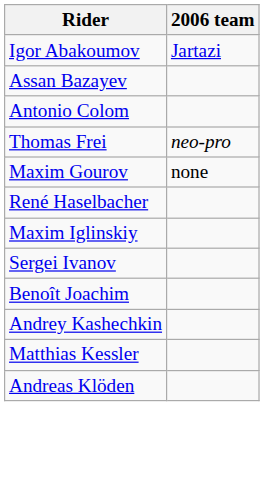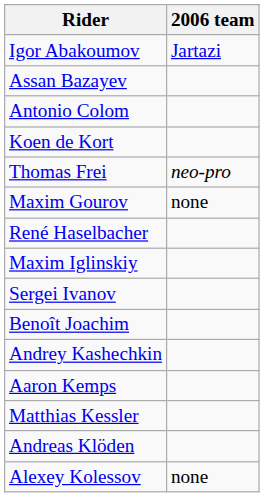+ row: Koen de Kort
+ row: Aaron Kemps
+ row: Alexey Kolessov | none
